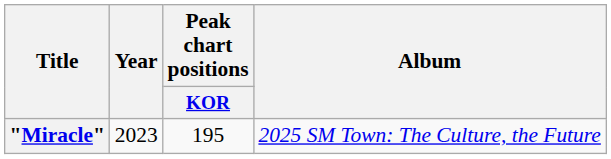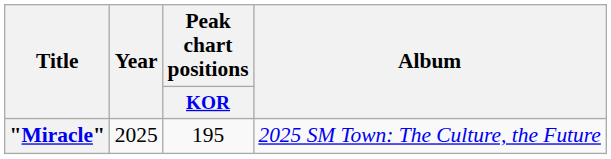"Miracle" | Year: 2023 -> 2025
